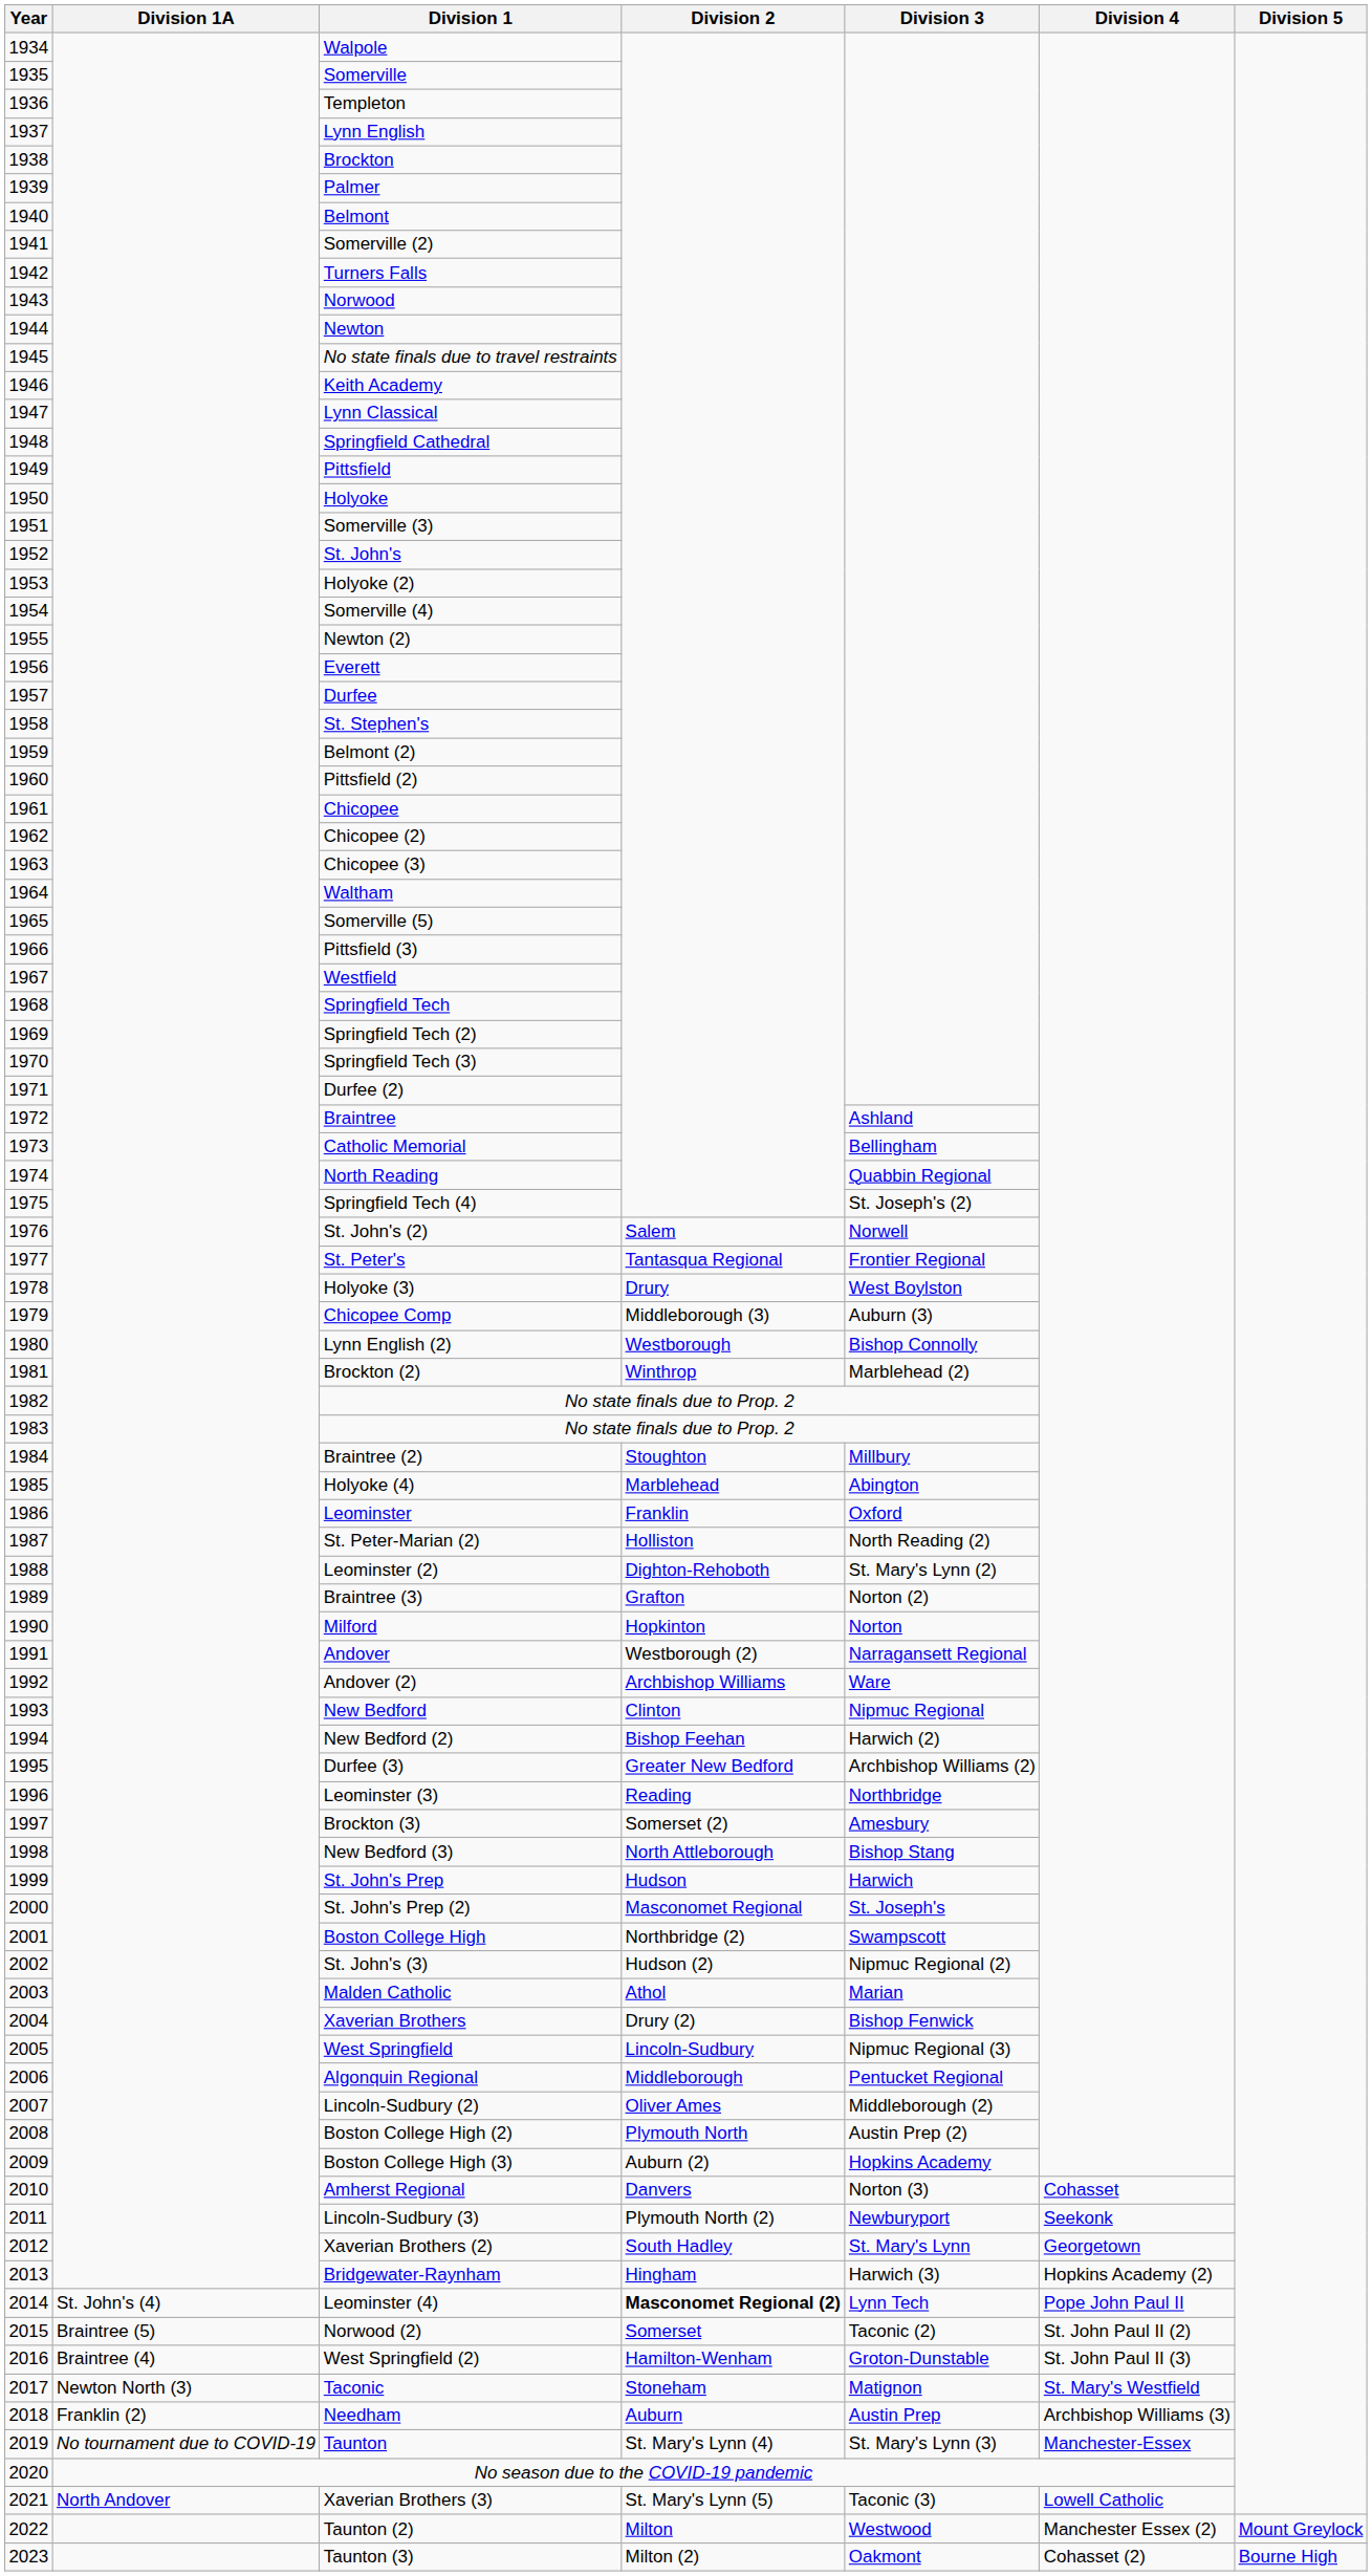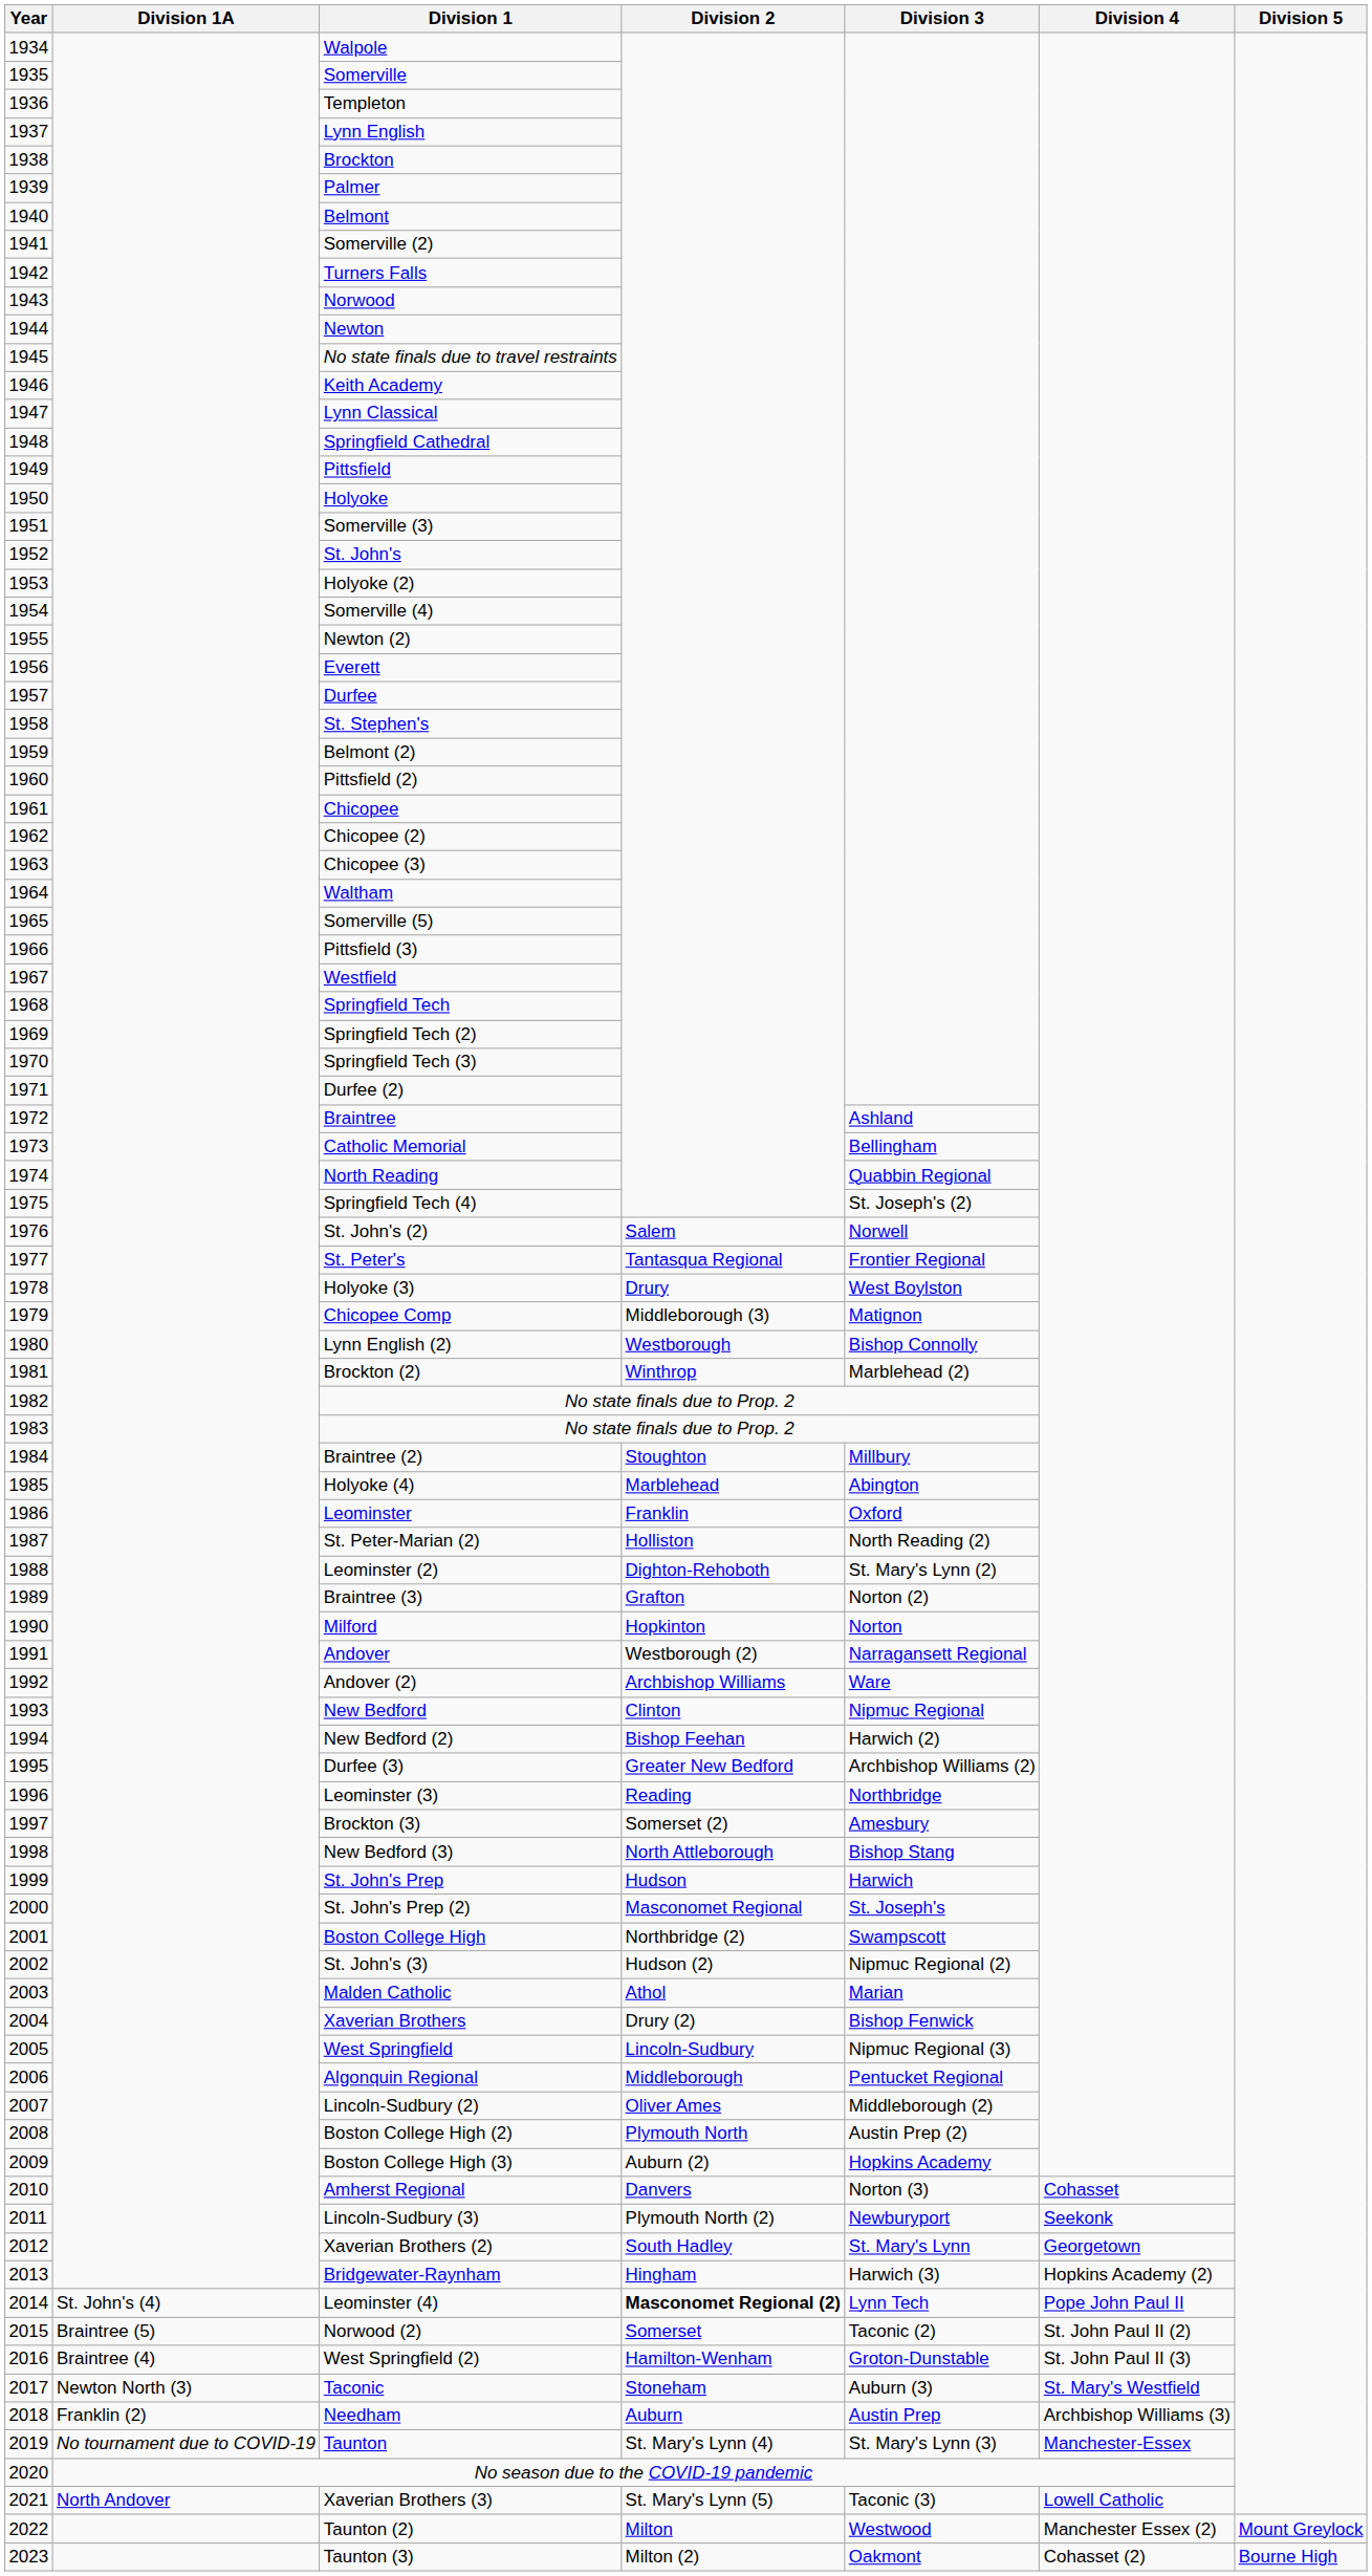Chicopee Comp | Division 3: Auburn (3) -> Matignon
Taconic | Division 3: Matignon -> Auburn (3)
